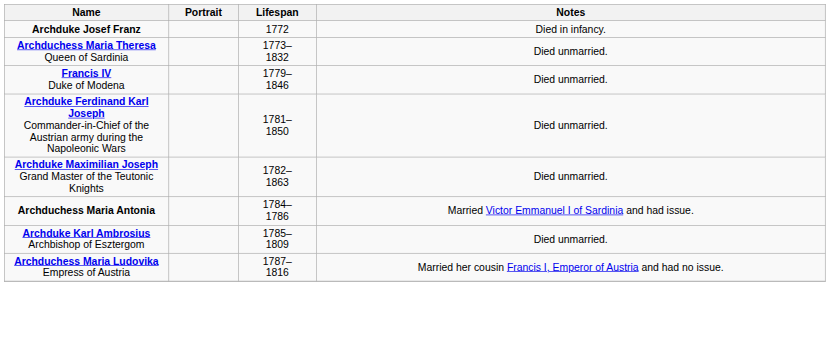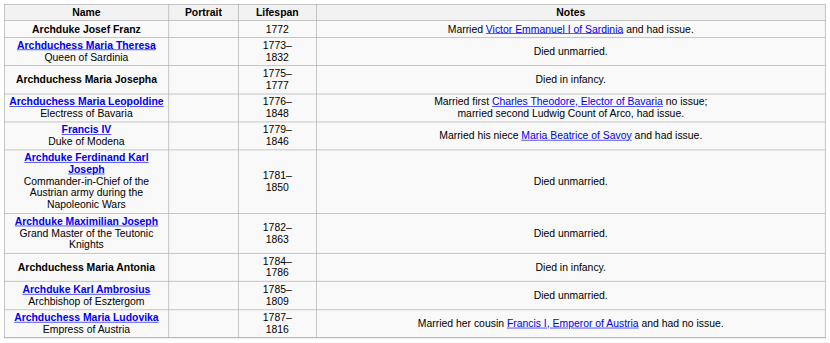Archduke Josef Franz | Notes: Died in infancy. -> Married Victor Emmanuel I of Sardinia and had issue.
+ row: Archduchess Maria Josepha | 1775– 1777 | Died in infancy.
+ row: Archduchess Maria Leopoldine Electress of Bavaria | 1776– 1848 | Married first Charles Theodore, Elector of Bavaria no issue; married second Ludwig Count of Arco, had issue.
Francis IV Duke of Modena | Notes: Died unmarried. -> Married his niece Maria Beatrice of Savoy and had issue.
Archduchess Maria Antonia | Notes: Married Victor Emmanuel I of Sardinia and had issue. -> Died in infancy.
